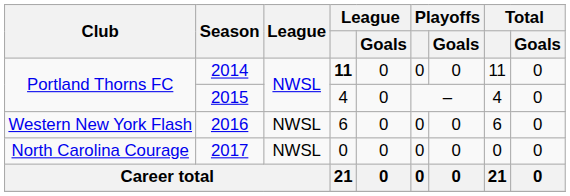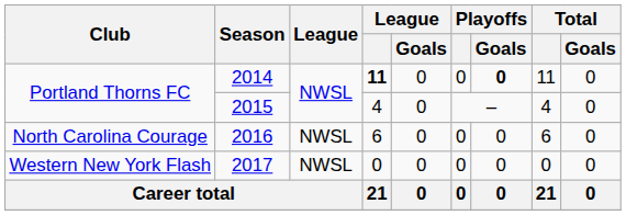2014 | Playoffs / Goals: normal -> bold
2016 | Club: Western New York Flash -> North Carolina Courage
2017 | Club: North Carolina Courage -> Western New York Flash
